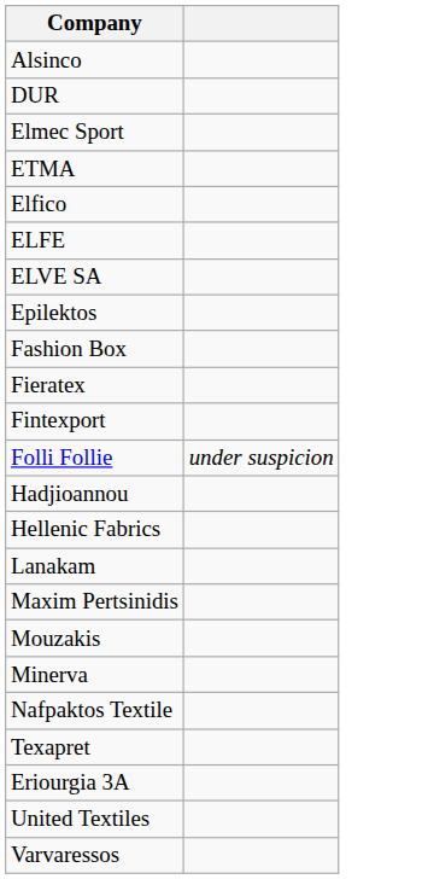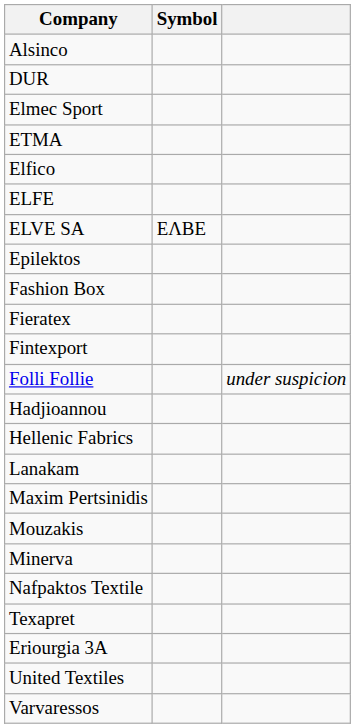+ column: Symbol | ΕΛΒΕ
